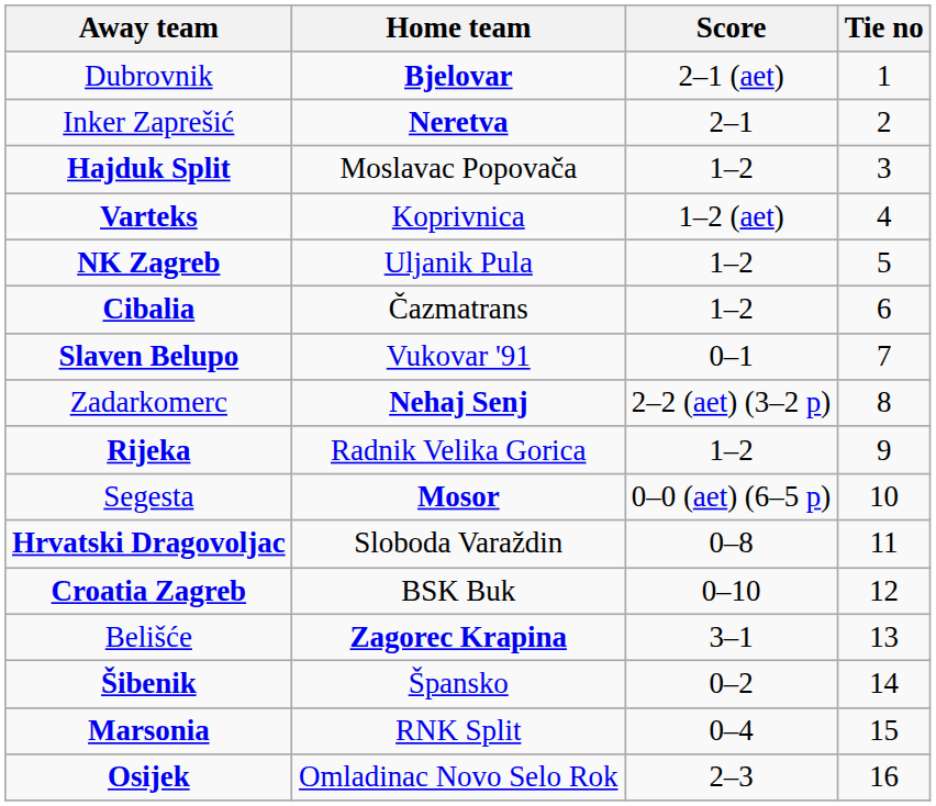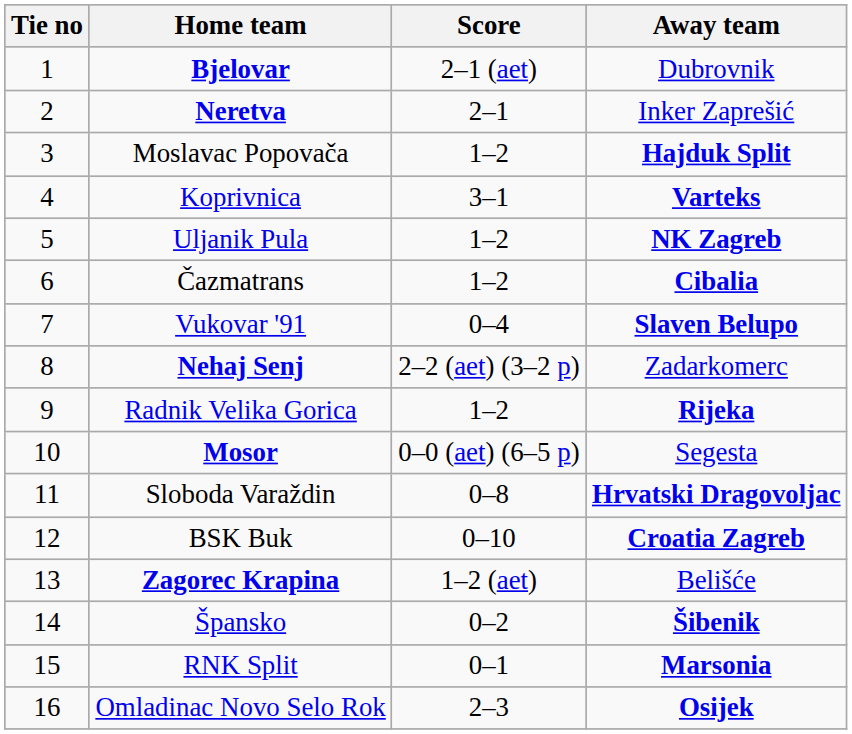columns swapped: Tie no <-> Away team
Koprivnica | Score: 1–2 (aet) -> 3–1
Vukovar '91 | Score: 0–1 -> 0–4
Zagorec Krapina | Score: 3–1 -> 1–2 (aet)
RNK Split | Score: 0–4 -> 0–1
